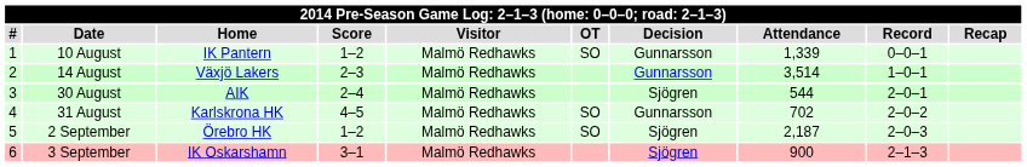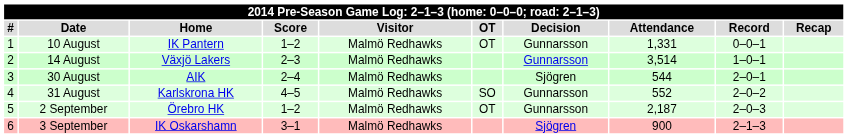10 August | OT: SO -> OT
10 August | Attendance: 1,339 -> 1,331
31 August | Attendance: 702 -> 552
2 September | OT: SO -> OT
2 September | Decision: Sjögren -> Gunnarsson
